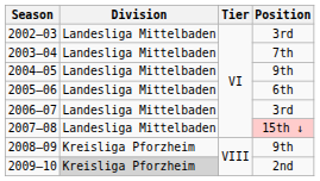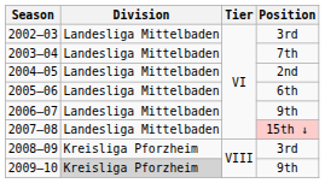2004–05 | Position: 9th -> 2nd
2006–07 | Position: 3rd -> 9th
2008–09 | Position: 9th -> 3rd
2009–10 | Position: 2nd -> 9th
